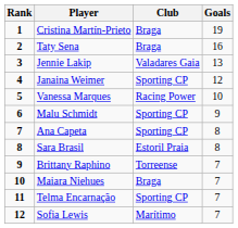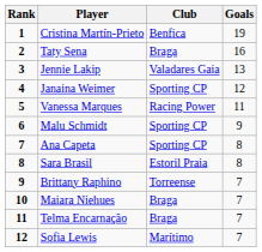Cristina Martín-Prieto | Club: Braga -> Benfica
Vanessa Marques | Goals: 10 -> 11
Telma Encarnação | Club: Sporting CP -> Braga
